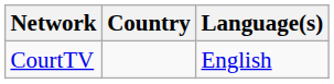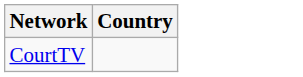- column: Language(s) | English
